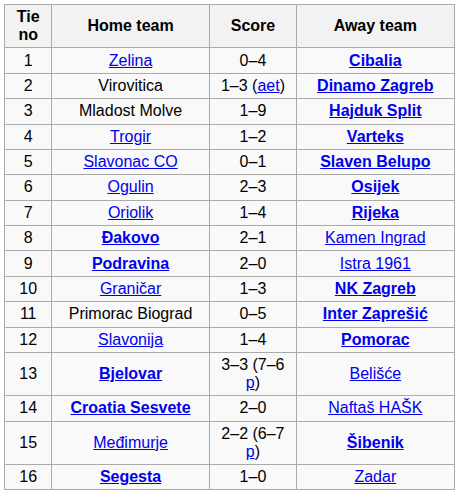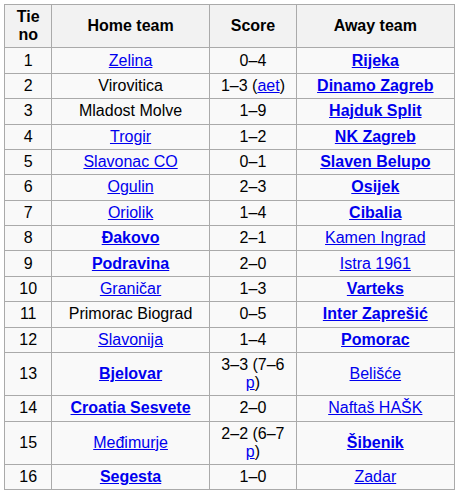Zelina | Away team: Cibalia -> Rijeka
Trogir | Away team: Varteks -> NK Zagreb
Oriolik | Away team: Rijeka -> Cibalia
Graničar | Away team: NK Zagreb -> Varteks
